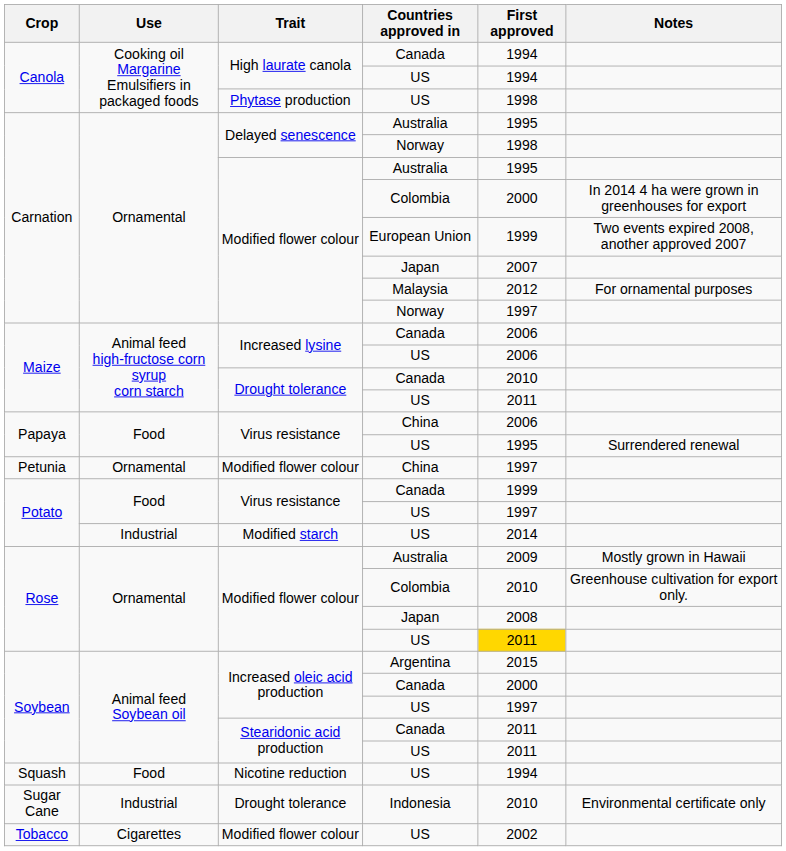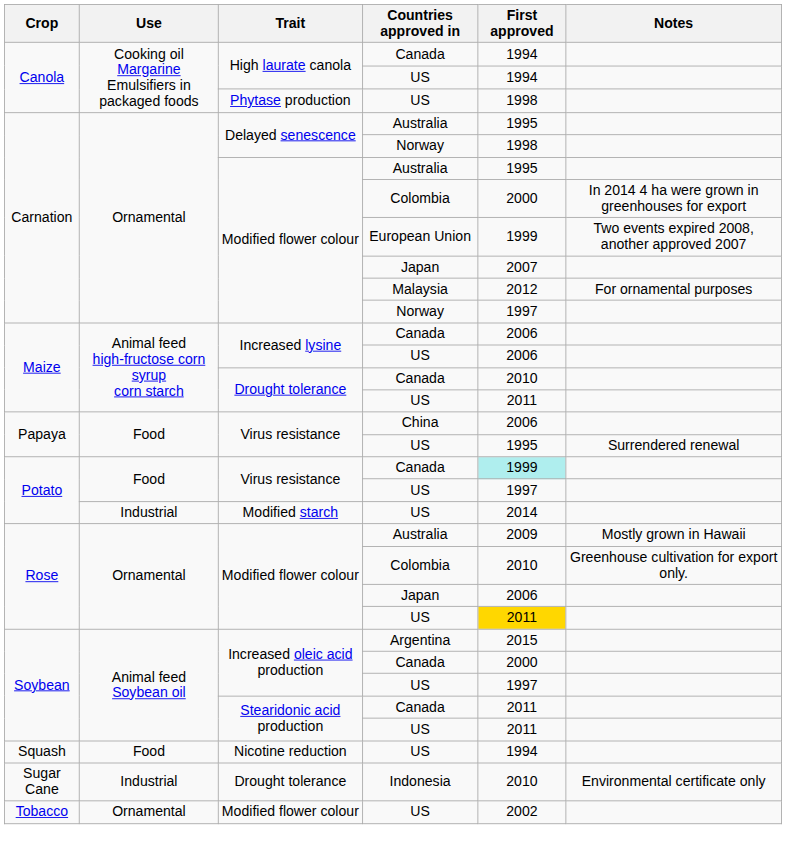- row: Petunia | Ornamental | Modified flower colour | China | 1997
Potato / Canada | First approved: no background -> paleturquoise background
Rose / Japan | First approved: 2008 -> 2006
Tobacco | Use: Cigarettes -> Ornamental
